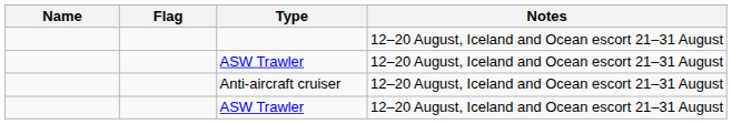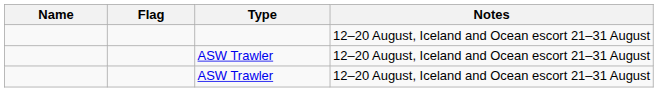- row: Anti-aircraft cruiser | 12–20 August, Iceland and Ocean escort 21–31 August
